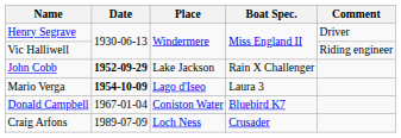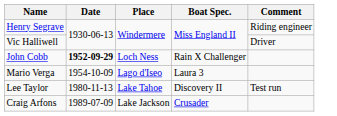Henry Segrave | Comment: Driver -> Riding engineer
Vic Halliwell | Comment: Riding engineer -> Driver
John Cobb | Place: Lake Jackson -> Loch Ness
Mario Verga | Date: bold -> normal
- row: Donald Campbell | 1967-01-04 | Coniston Water | Bluebird K7
+ row: Lee Taylor | 1980-11-13 | Lake Tahoe | Discovery II | Test run
Craig Arfons | Place: Loch Ness -> Lake Jackson
